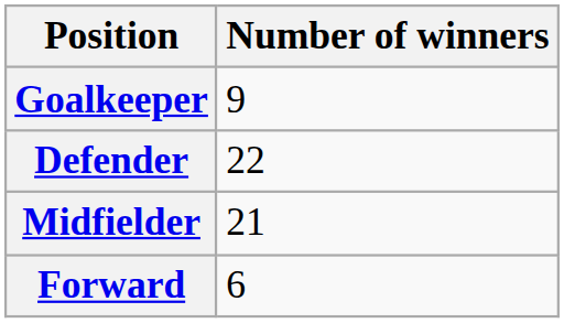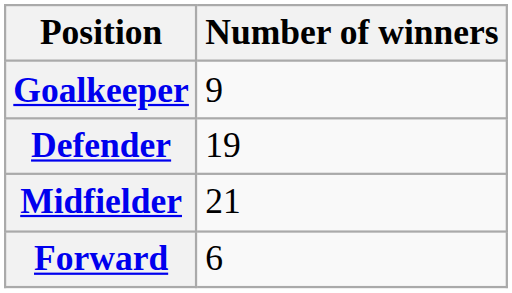Defender | Number of winners: 22 -> 19
